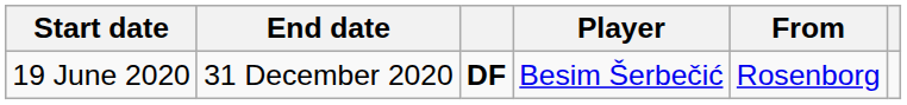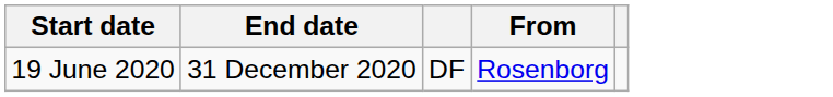- column: Player | Besim Šerbečić
19 June 2020 | column 3: bold -> normal
